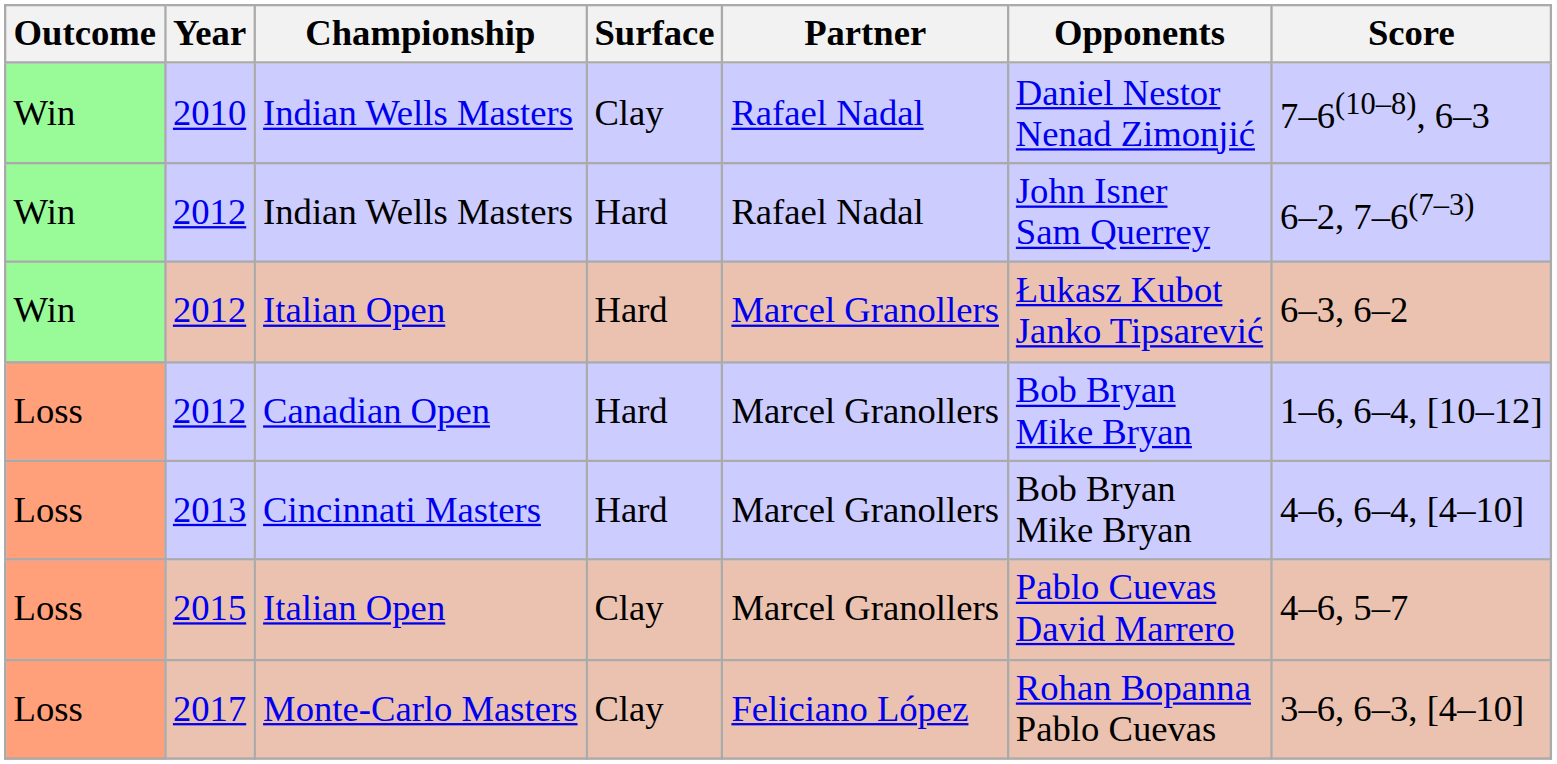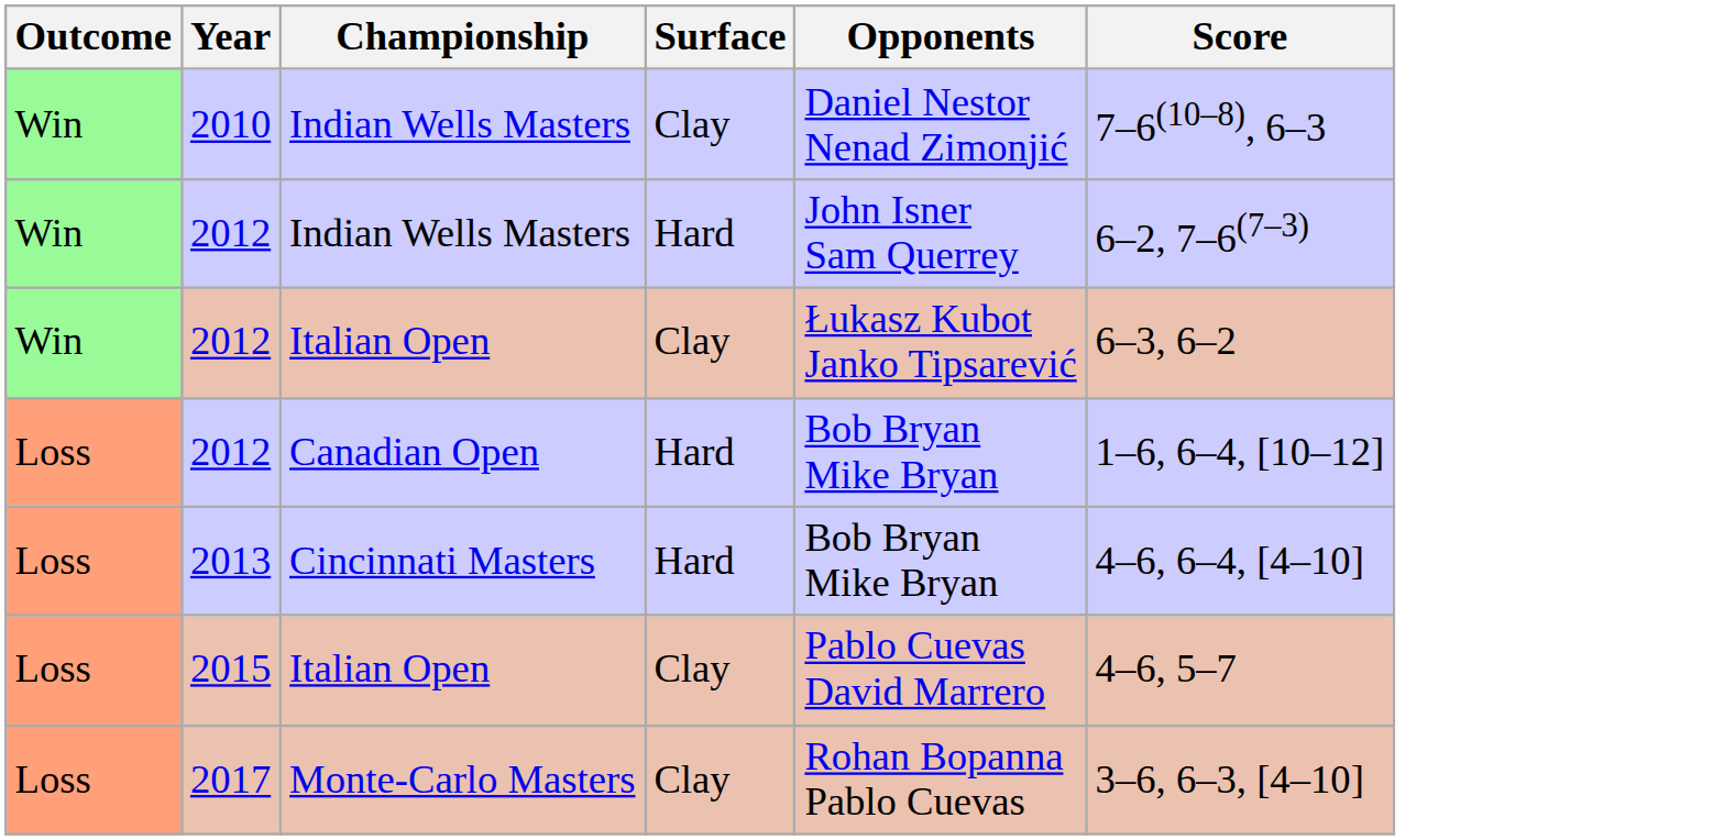- column: Partner | Rafael Nadal | Rafael Nadal | Marcel Granollers | Marcel Granollers | Marcel Granollers | Marcel Granollers | Feliciano López
2012 / Italian Open | Surface: Hard -> Clay
